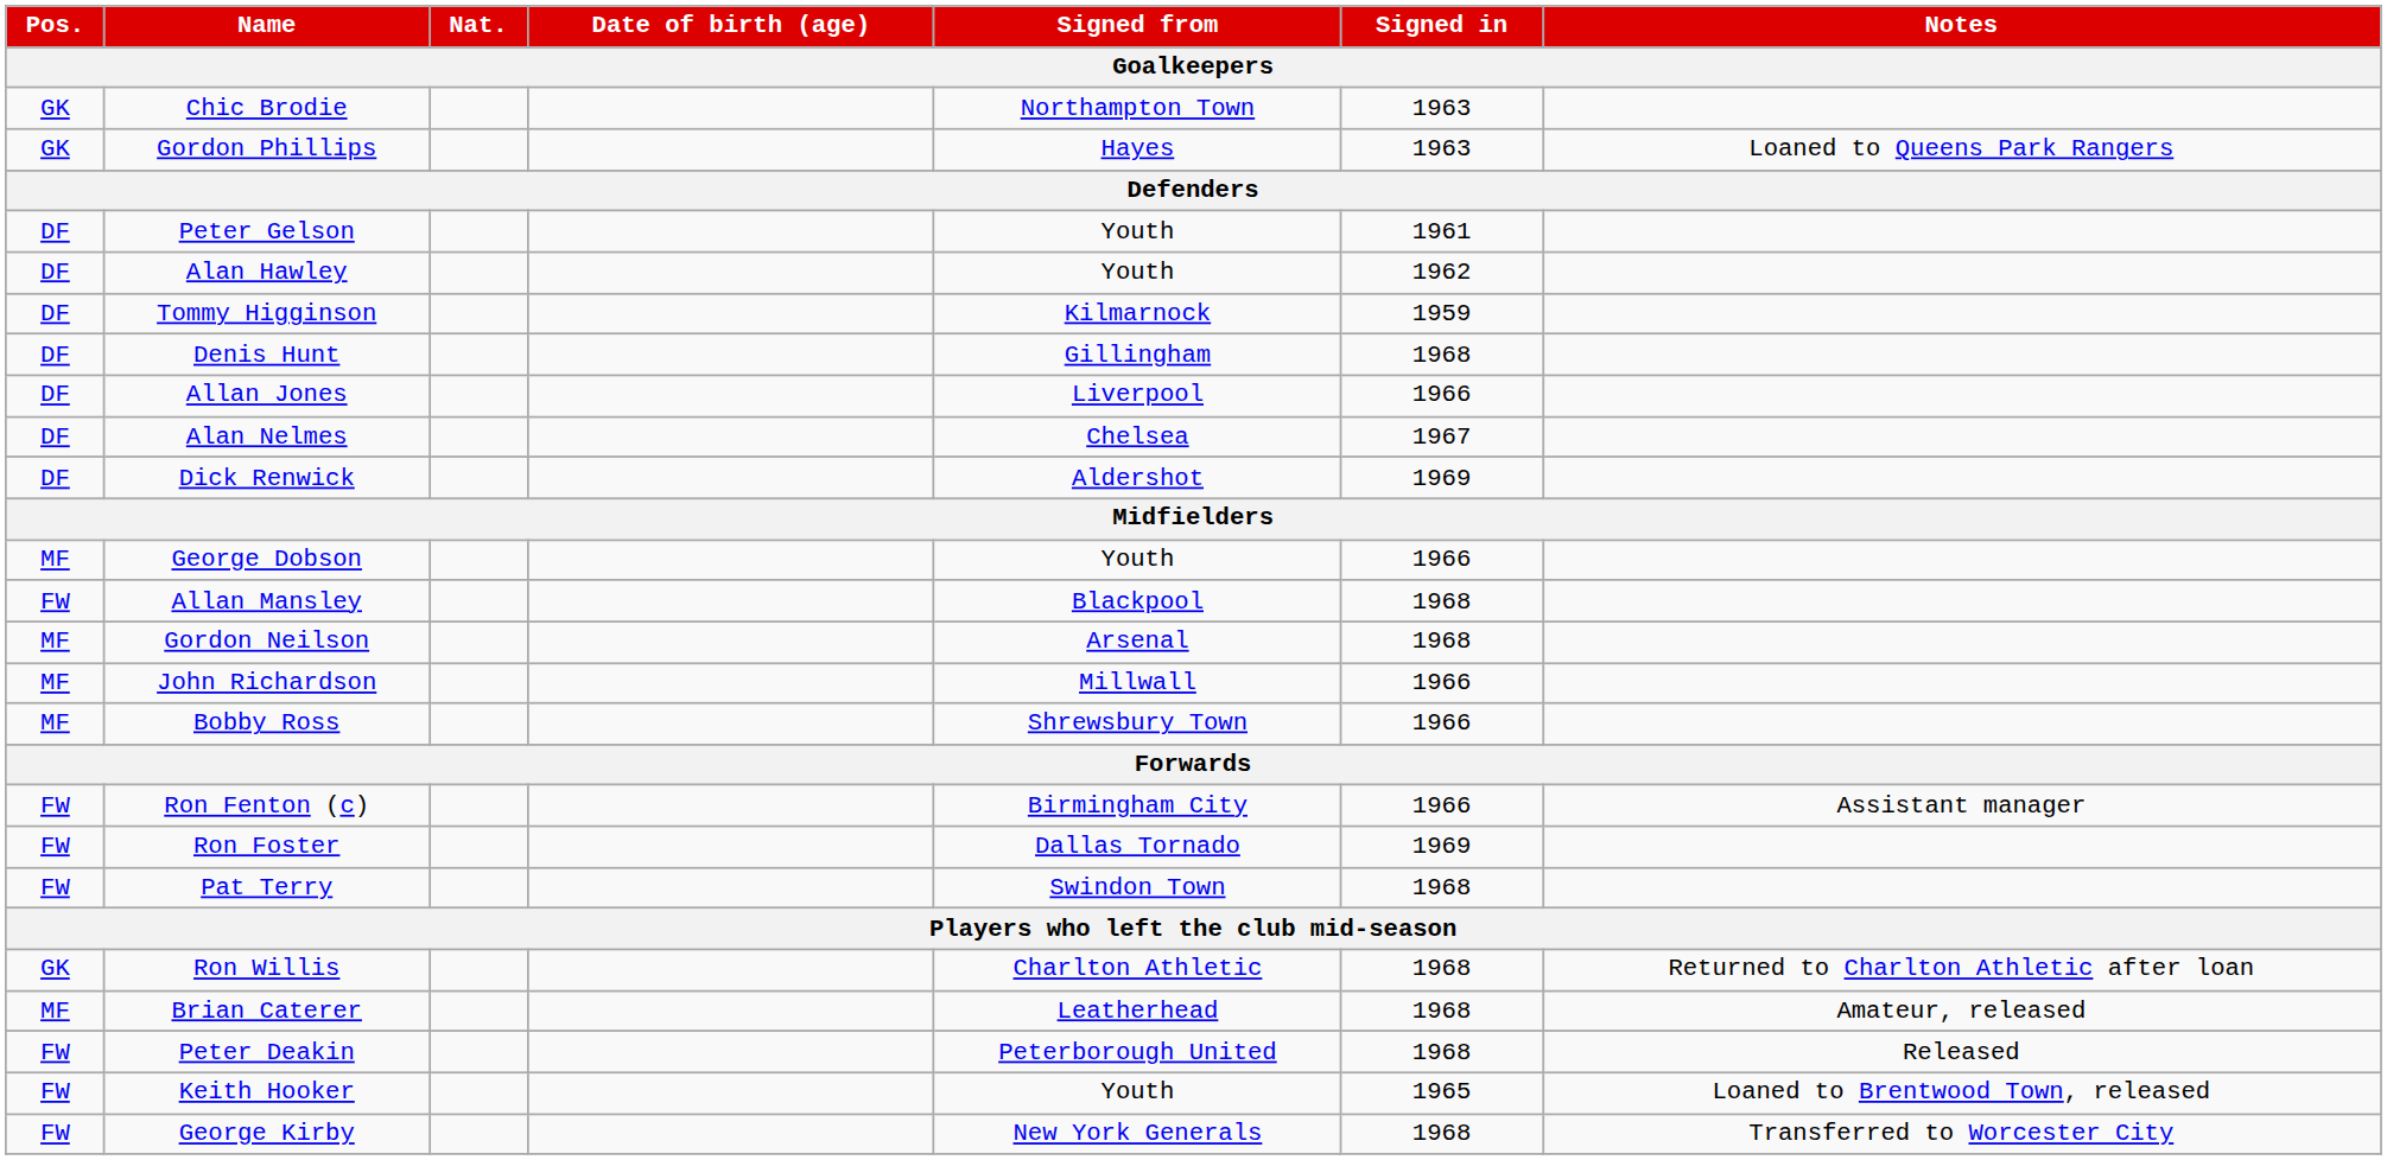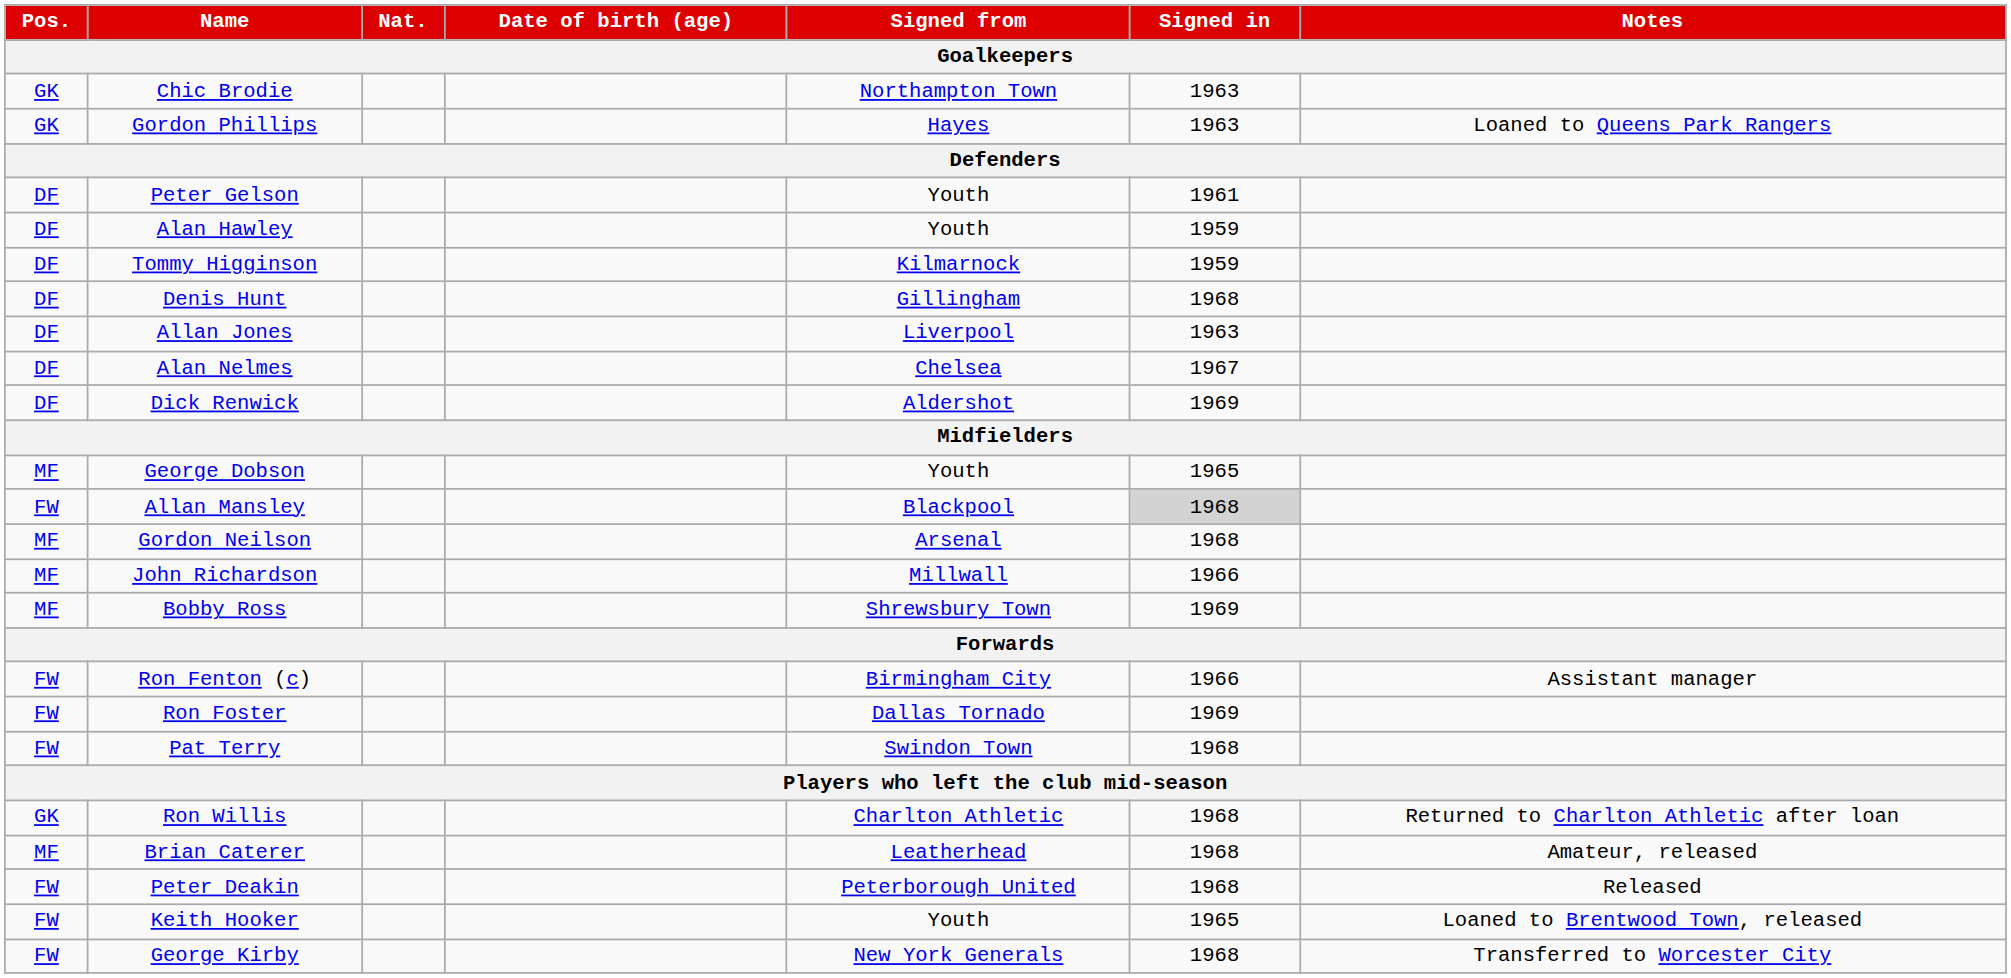Alan Hawley | Signed in: 1962 -> 1959
Allan Jones | Signed in: 1966 -> 1963
George Dobson | Signed in: 1966 -> 1965
Allan Mansley | Signed in: no background -> lightgrey background
Bobby Ross | Signed in: 1966 -> 1969
